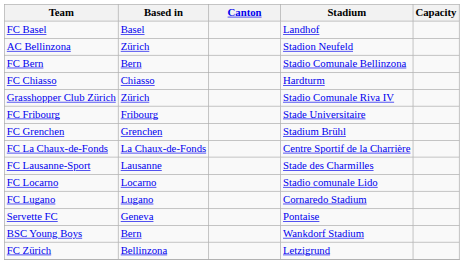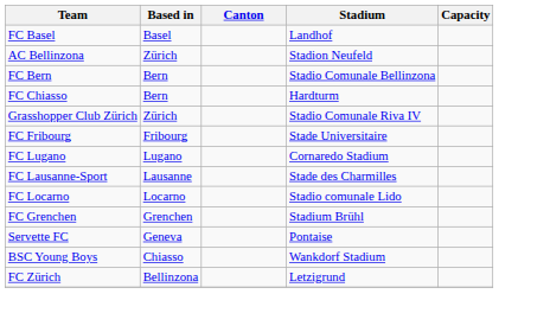FC Chiasso | Based in: Chiasso -> Bern
rows swapped: FC Grenchen <-> FC Lugano
- row: FC La Chaux-de-Fonds | La Chaux-de-Fonds | Centre Sportif de la Charrière
BSC Young Boys | Based in: Bern -> Chiasso
